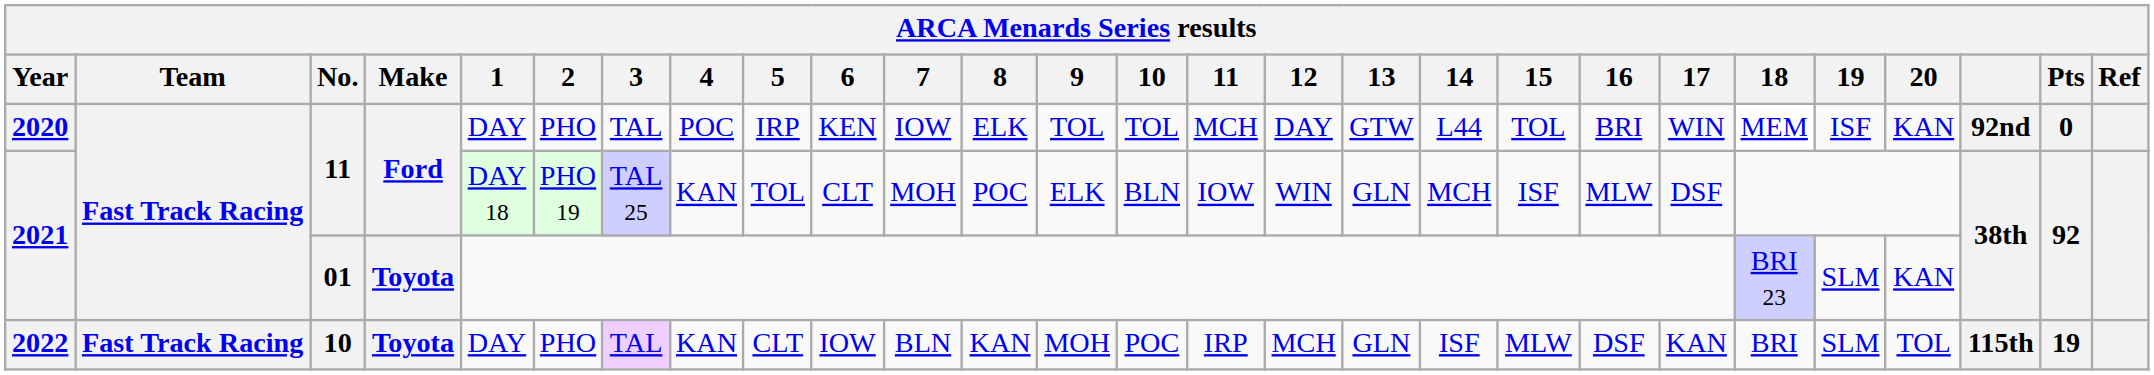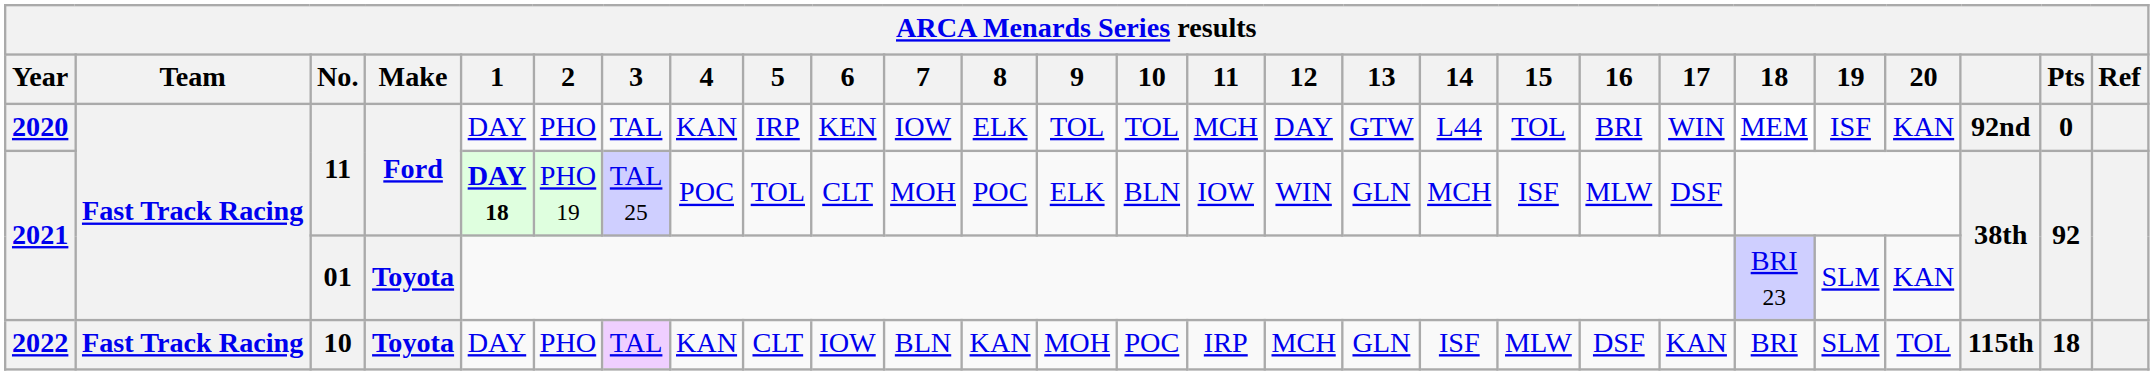2020 | 4: POC -> KAN
2021 / 11 | 1: normal -> bold
2021 / 11 | 4: KAN -> POC
2022 | Pts: 19 -> 18
